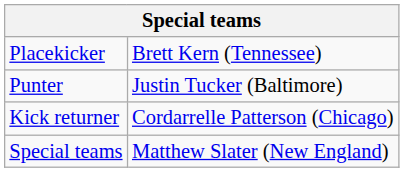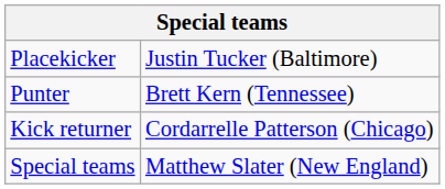Placekicker | column 2: Brett Kern (Tennessee) -> Justin Tucker (Baltimore)
Punter | column 2: Justin Tucker (Baltimore) -> Brett Kern (Tennessee)
